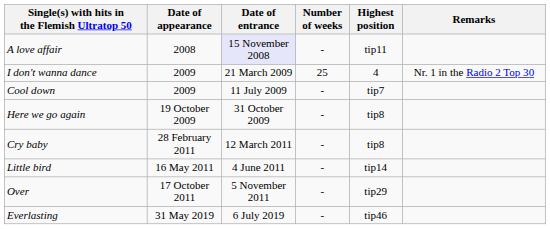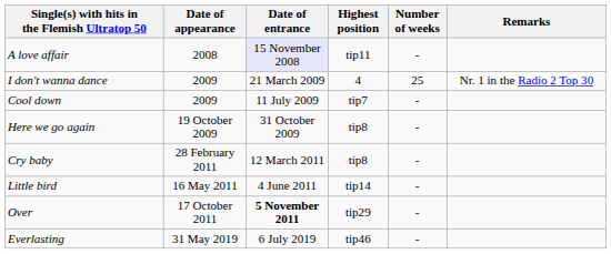columns swapped: Highest position <-> Number of weeks
Over | Date of entrance: normal -> bold
